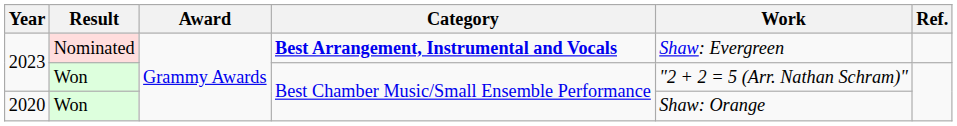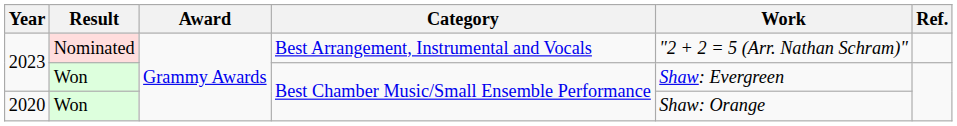2023 / Nominated | Category: bold -> normal
2023 / Nominated | Work: Shaw: Evergreen -> "2 + 2 = 5 (Arr. Nathan Schram)"
2023 / Won | Work: "2 + 2 = 5 (Arr. Nathan Schram)" -> Shaw: Evergreen
